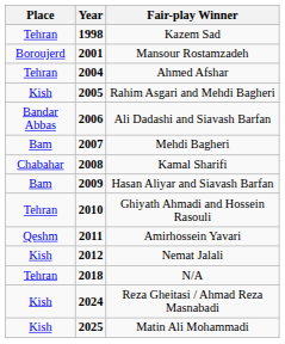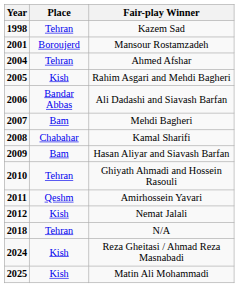columns swapped: Year <-> Place
